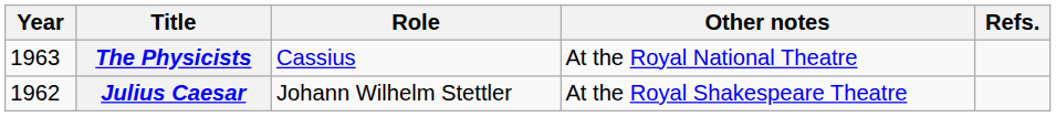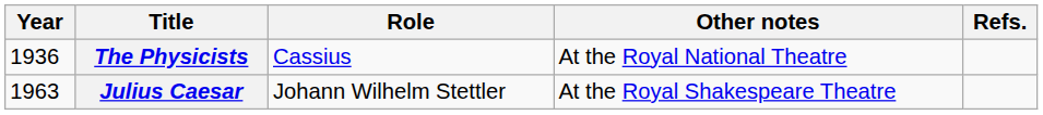The Physicists | Year: 1963 -> 1936
Julius Caesar | Year: 1962 -> 1963
